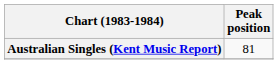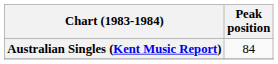Australian Singles (Kent Music Report) | Peak position: 81 -> 84
